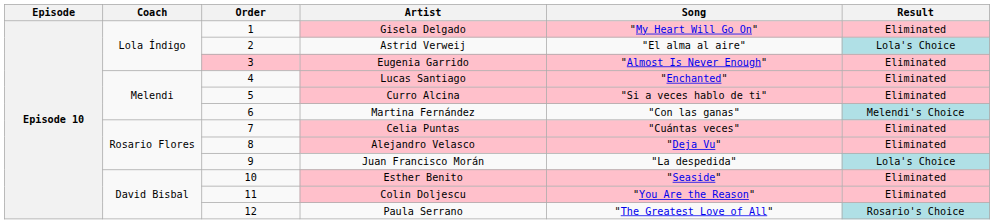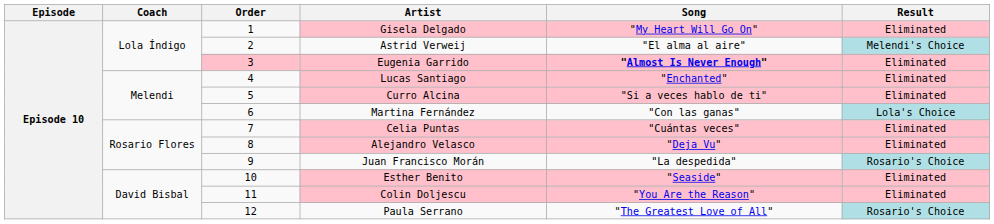Astrid Verweij | Result: Lola's Choice -> Melendi's Choice
Eugenia Garrido | Song: normal -> bold
Martina Fernández | Result: Melendi's Choice -> Lola's Choice
Juan Francisco Morán | Result: Lola's Choice -> Rosario's Choice
